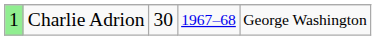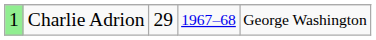Charlie Adrion | column 3: 30 -> 29
